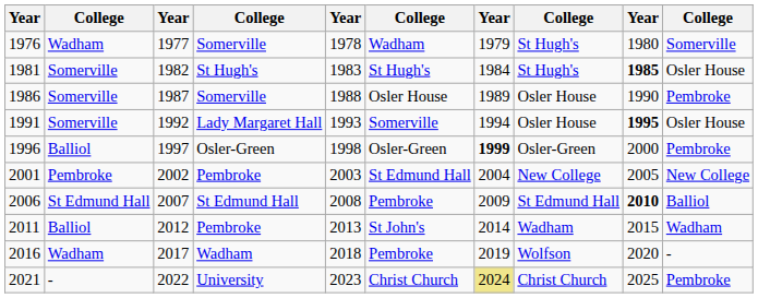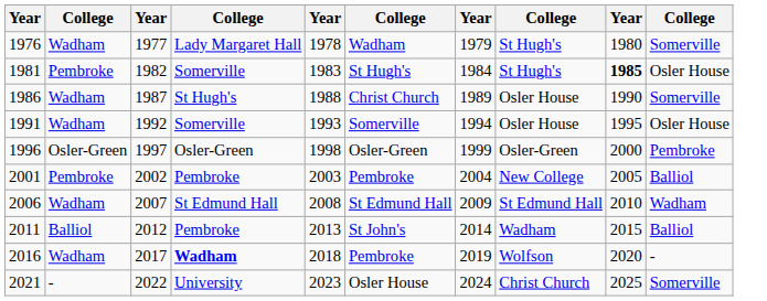1976 | column 4: Somerville -> Lady Margaret Hall
1981 | column 2: Somerville -> Pembroke
1981 | column 4: St Hugh's -> Somerville
1986 | column 2: Somerville -> Wadham
1986 | column 4: Somerville -> St Hugh's
1986 | column 6: Osler House -> Christ Church
1986 | column 10: Pembroke -> Somerville
1991 | column 2: Somerville -> Wadham
1991 | column 4: Lady Margaret Hall -> Somerville
1991 | column 9: bold -> normal
1996 | column 2: Balliol -> Osler-Green
1996 | column 7: bold -> normal
2001 | column 6: St Edmund Hall -> Pembroke
2001 | column 10: New College -> Balliol
2006 | column 2: St Edmund Hall -> Wadham
2006 | column 6: Pembroke -> St Edmund Hall
2006 | column 9: bold -> normal
2006 | column 10: Balliol -> Wadham
2011 | column 10: Wadham -> Balliol
2016 | column 4: normal -> bold
2021 | column 6: Christ Church -> Osler House
2021 | column 7: khaki background -> no background
2021 | column 10: Pembroke -> Somerville
